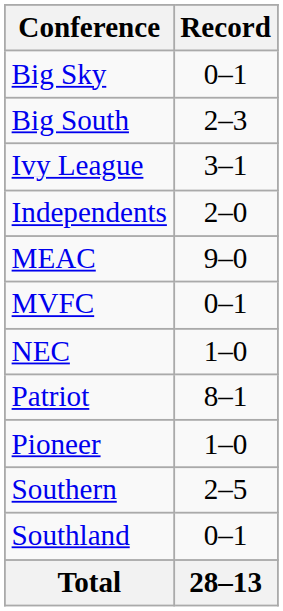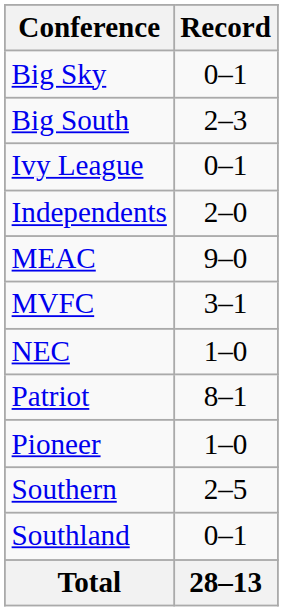Ivy League | Record: 3–1 -> 0–1
MVFC | Record: 0–1 -> 3–1
